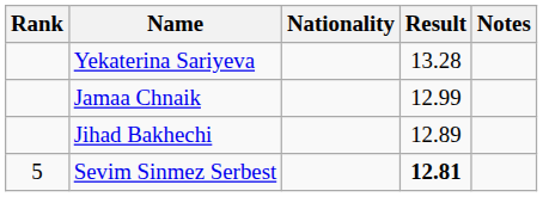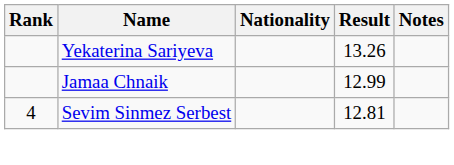Yekaterina Sariyeva | Result: 13.28 -> 13.26
- row: Jihad Bakhechi | 12.89
Sevim Sinmez Serbest | Rank: 5 -> 4
Sevim Sinmez Serbest | Result: bold -> normal
